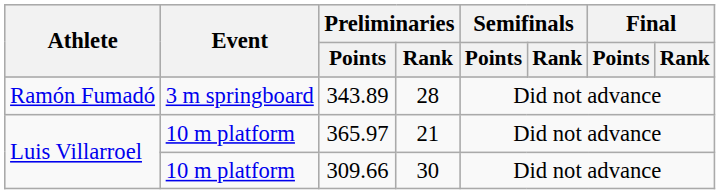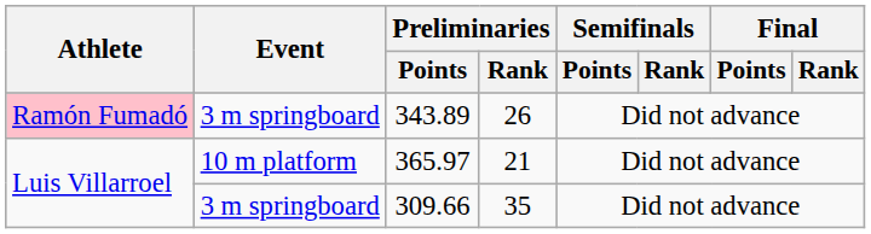343.89 | Athlete: no background -> pink background
343.89 | Preliminaries / Rank: 28 -> 26
309.66 | Event: 10 m platform -> 3 m springboard
309.66 | Preliminaries / Rank: 30 -> 35
